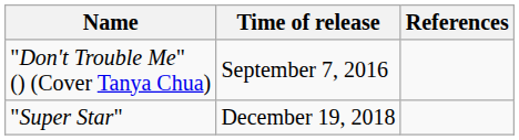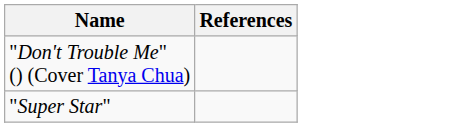- column: Time of release | September 7, 2016 | December 19, 2018
